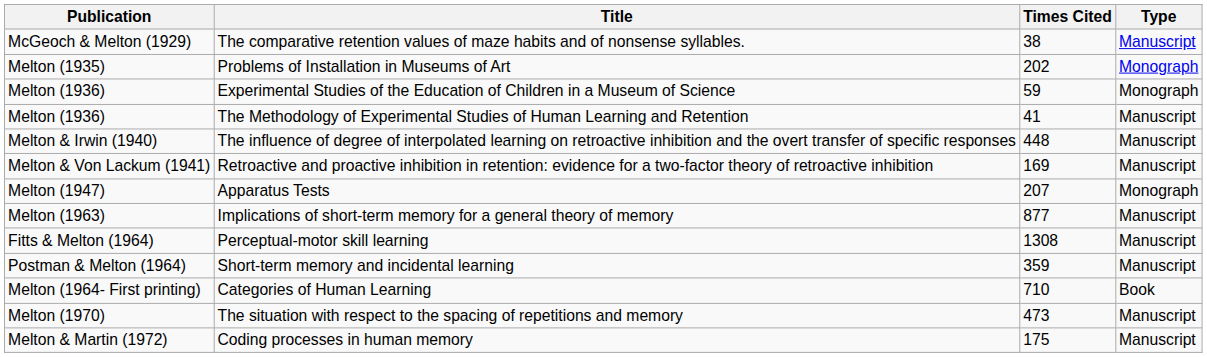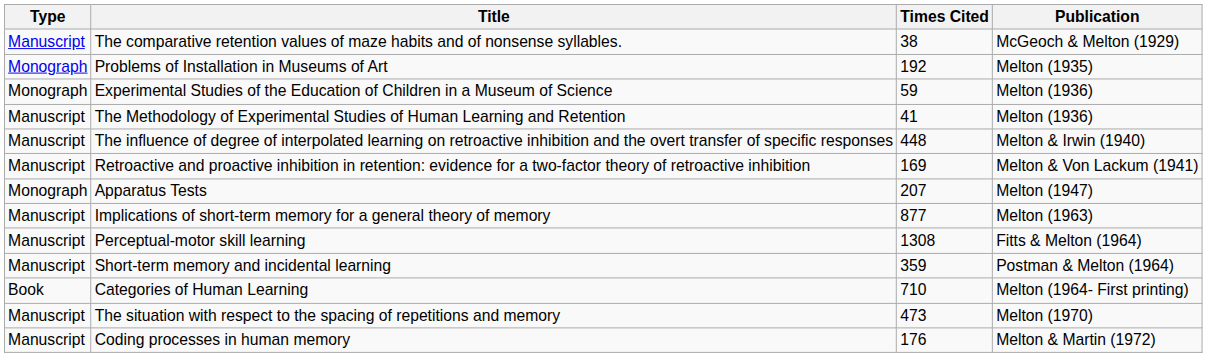columns swapped: Publication <-> Type
Problems of Installation in Museums of Art | Times Cited: 202 -> 192
Coding processes in human memory | Times Cited: 175 -> 176
